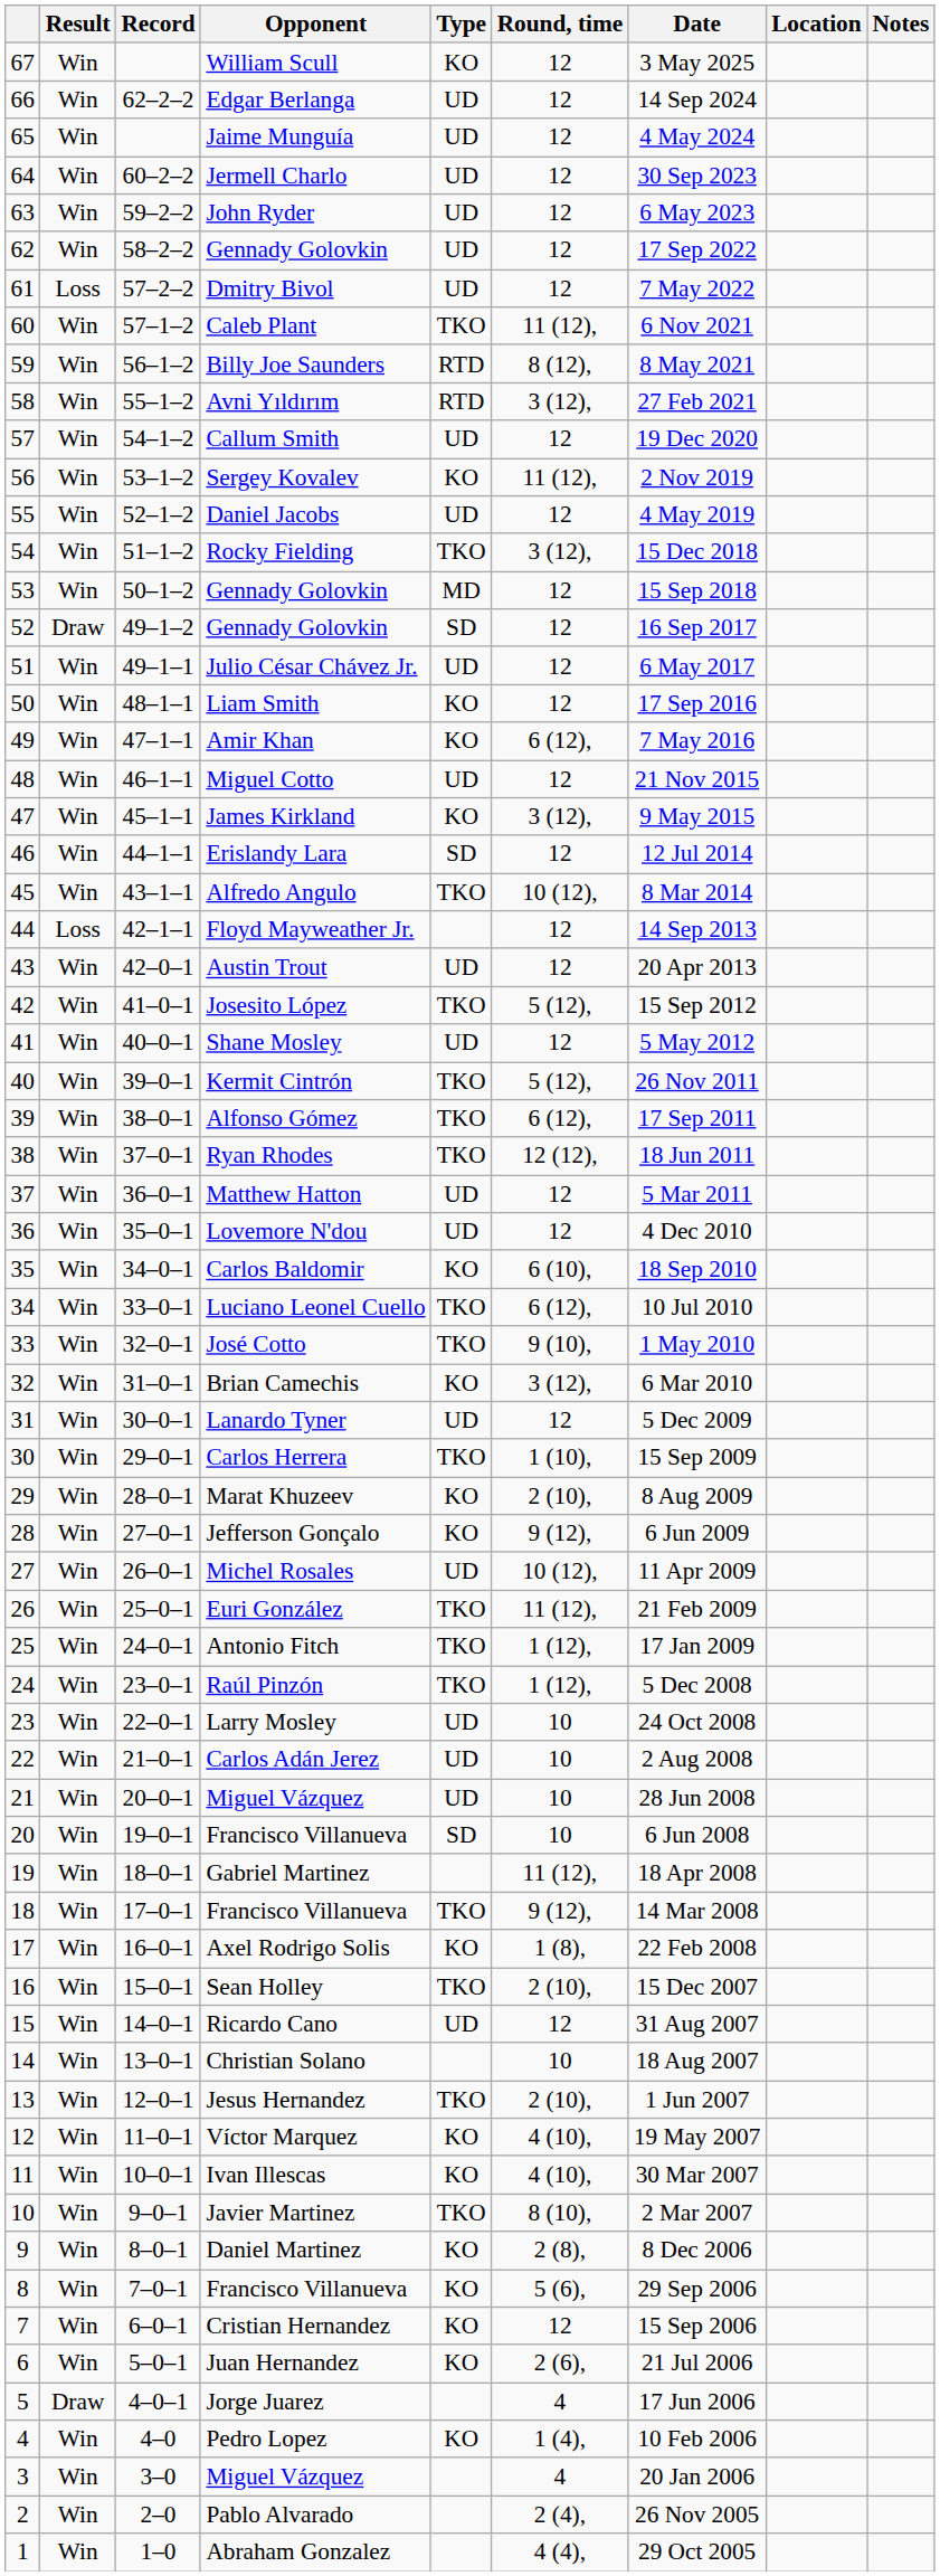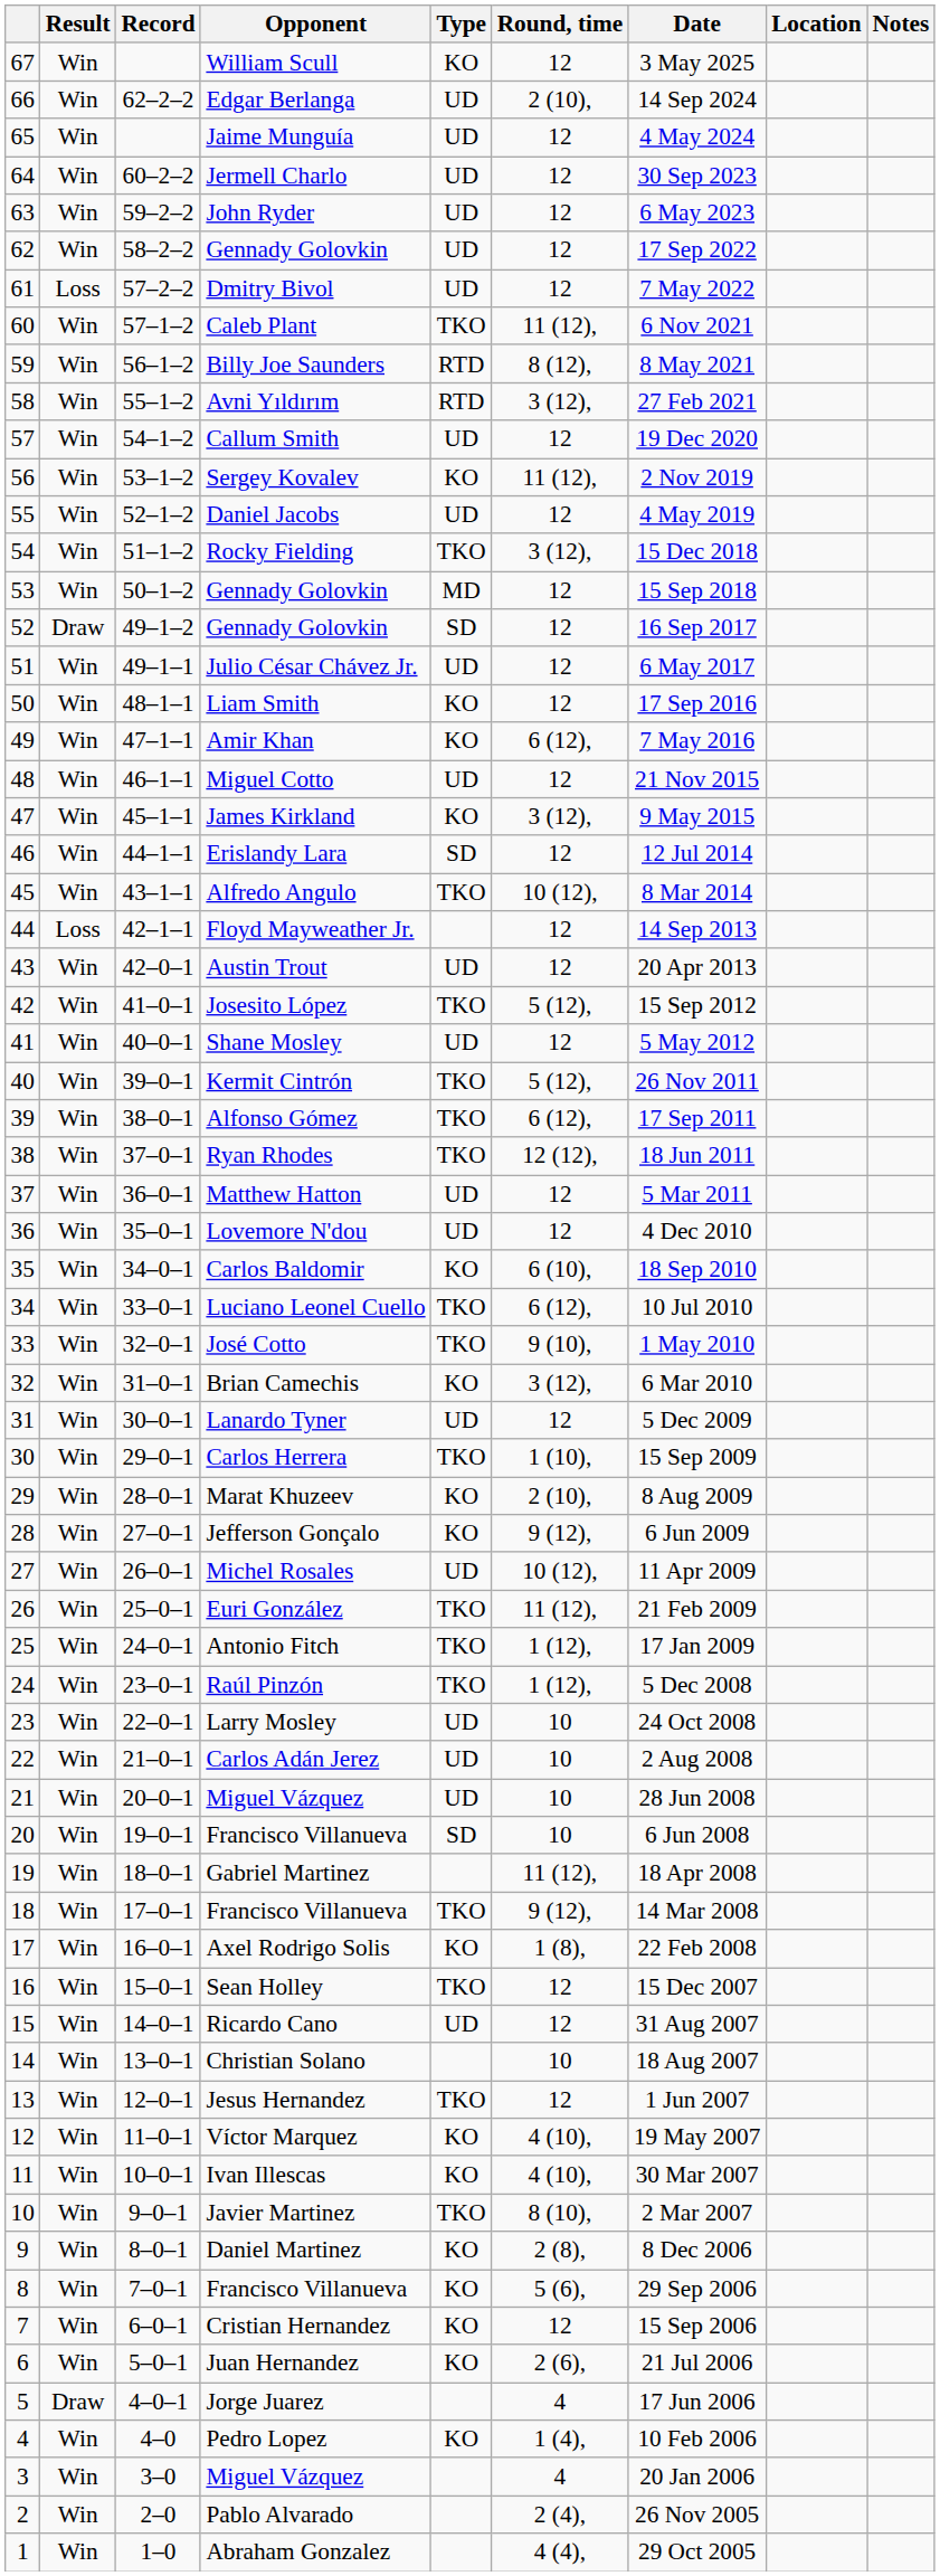Edgar Berlanga | Round, time: 12 -> 2 (10),
Sean Holley | Round, time: 2 (10), -> 12
Jesus Hernandez | Round, time: 2 (10), -> 12
